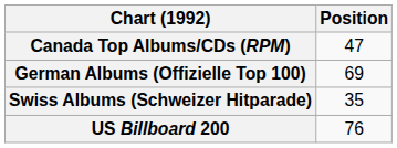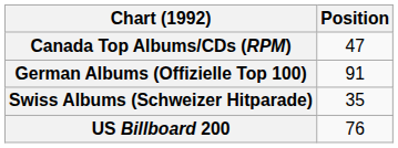German Albums (Offizielle Top 100) | Position: 69 -> 91
